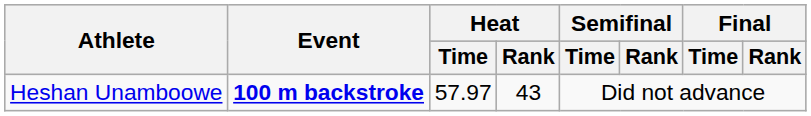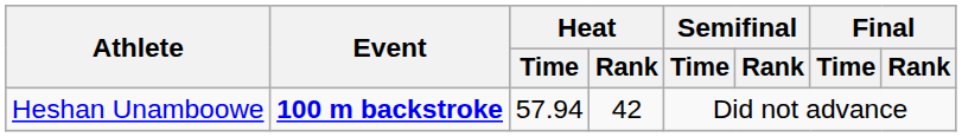Heshan Unamboowe | Heat / Time: 57.97 -> 57.94
Heshan Unamboowe | Heat / Rank: 43 -> 42
